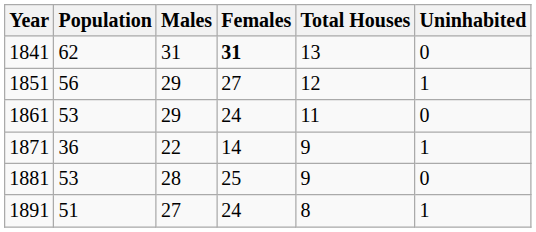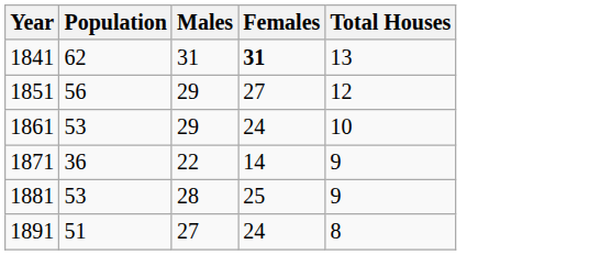- column: Uninhabited | 0 | 1 | 0 | 1 | 0 | 1
1861 | Total Houses: 11 -> 10
